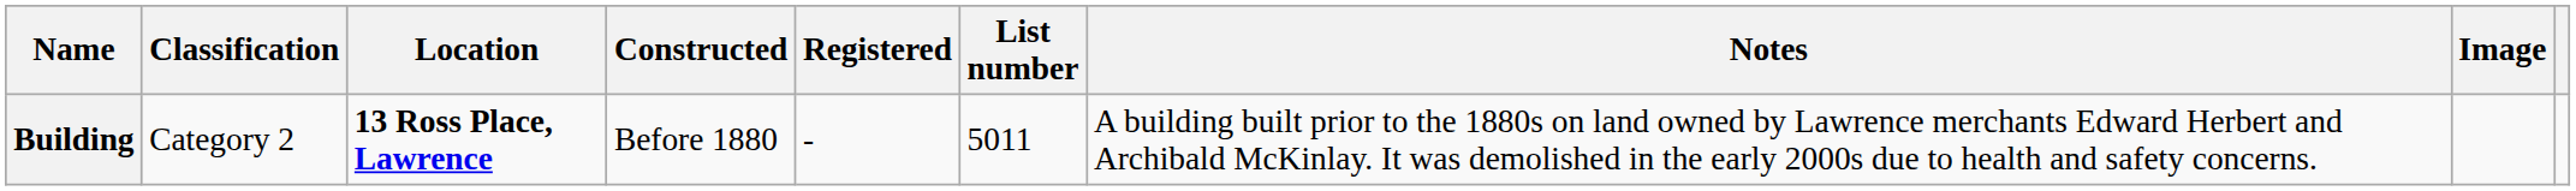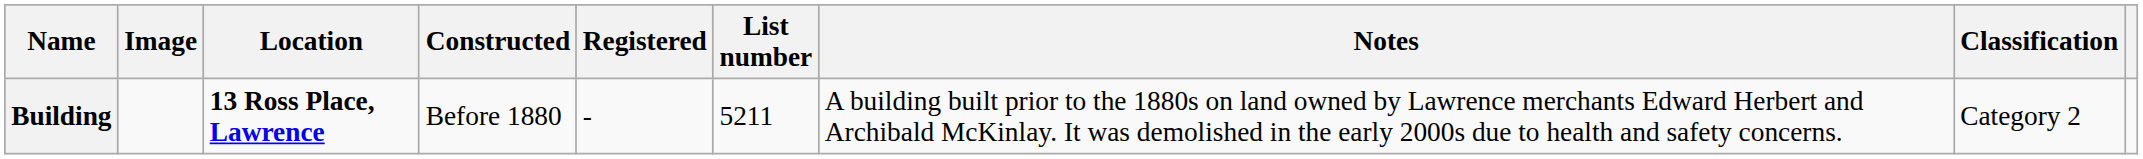columns swapped: Classification <-> Image
Building | List number: 5011 -> 5211
